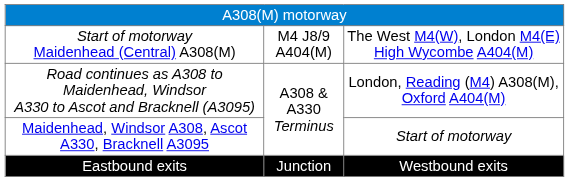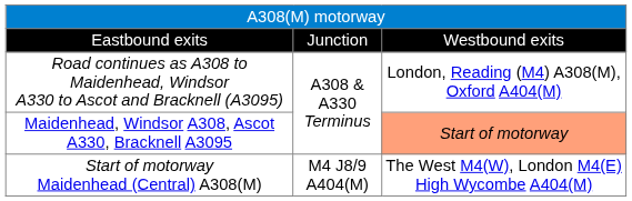rows swapped: Eastbound exits <-> Start of motorway Maidenhead (Central) A308(M)
Maidenhead, Windsor A308, Ascot A330, Bracknell A3095 | column 3: no background -> lightsalmon background
